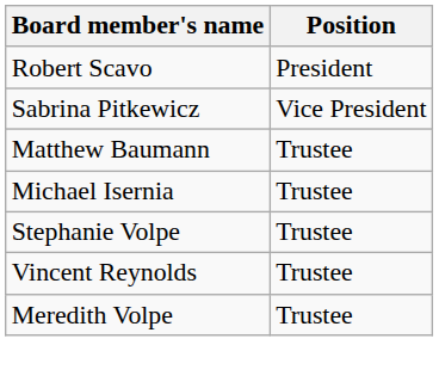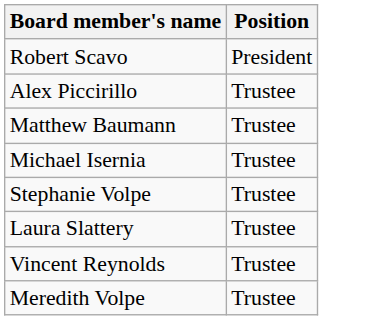- row: Sabrina Pitkewicz | Vice President
+ row: Alex Piccirillo | Trustee
+ row: Laura Slattery | Trustee
